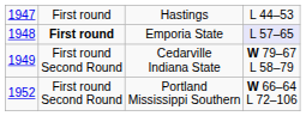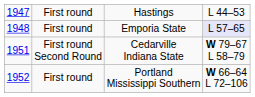Emporia State | column 2: bold -> normal
Cedarville Indiana State | column 1: 1949 -> 1951
Portland Mississippi Southern | column 2: First round Second Round -> First round
